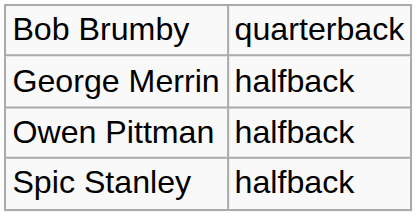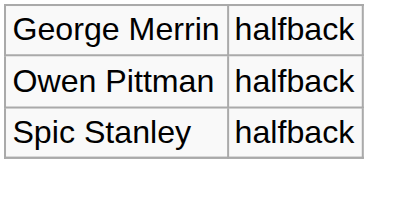- row: Bob Brumby | quarterback
